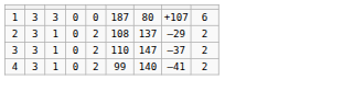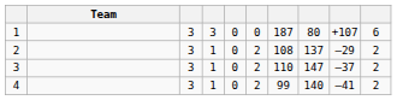+ column: Team
